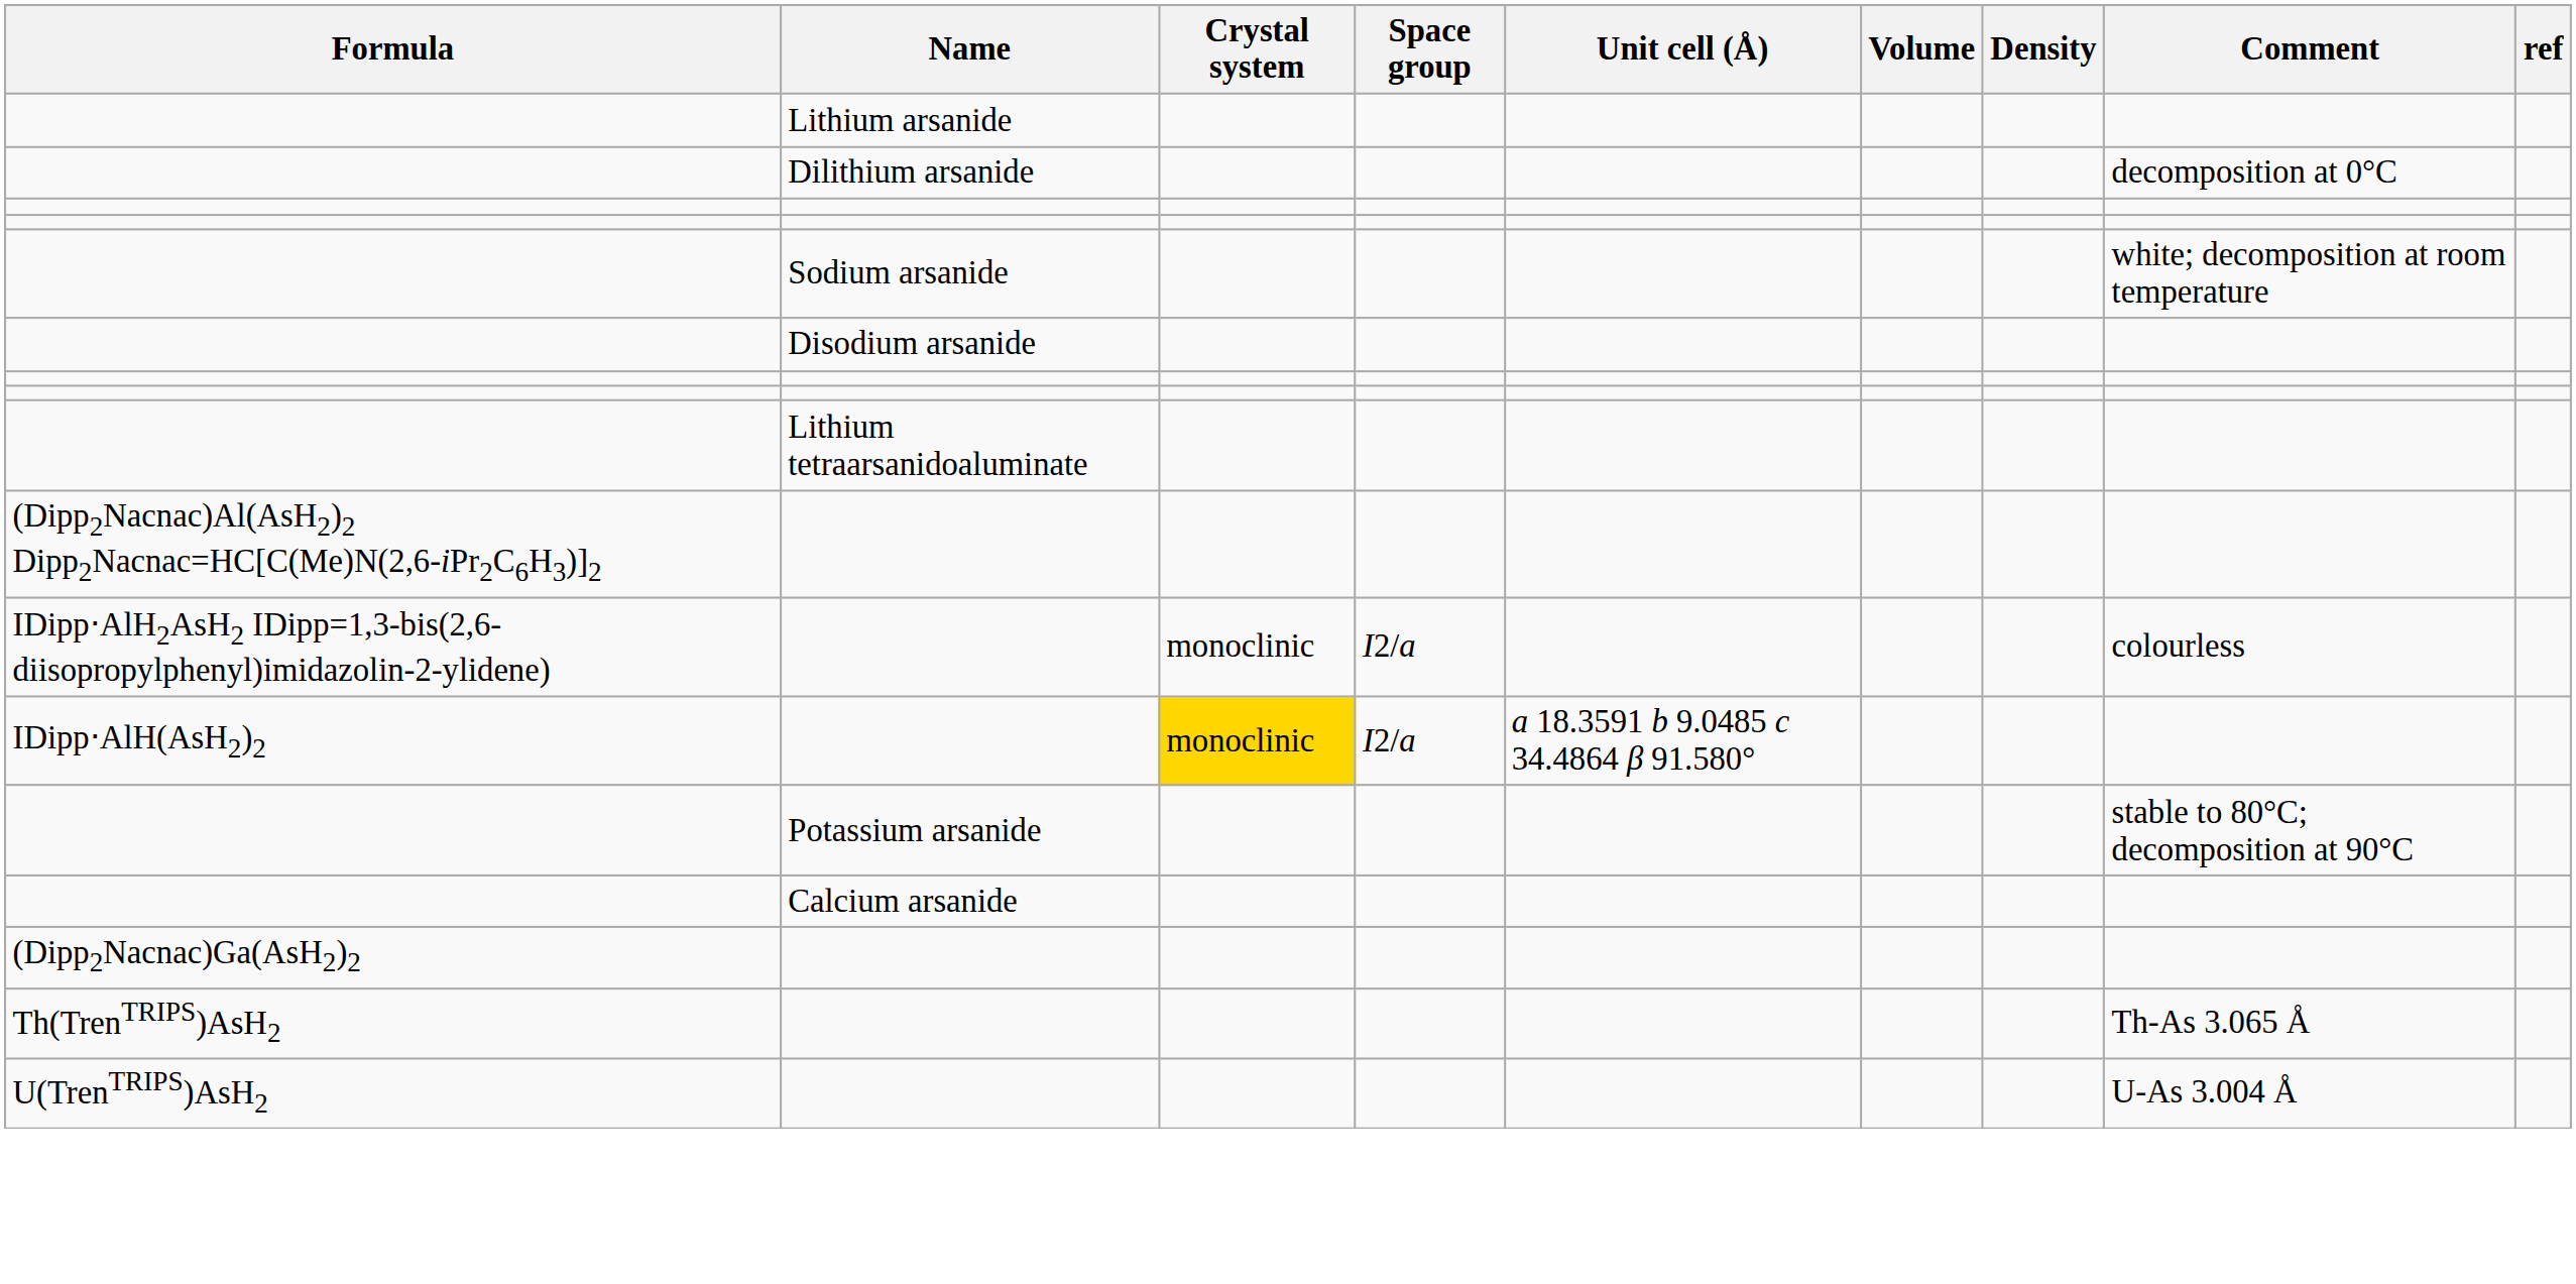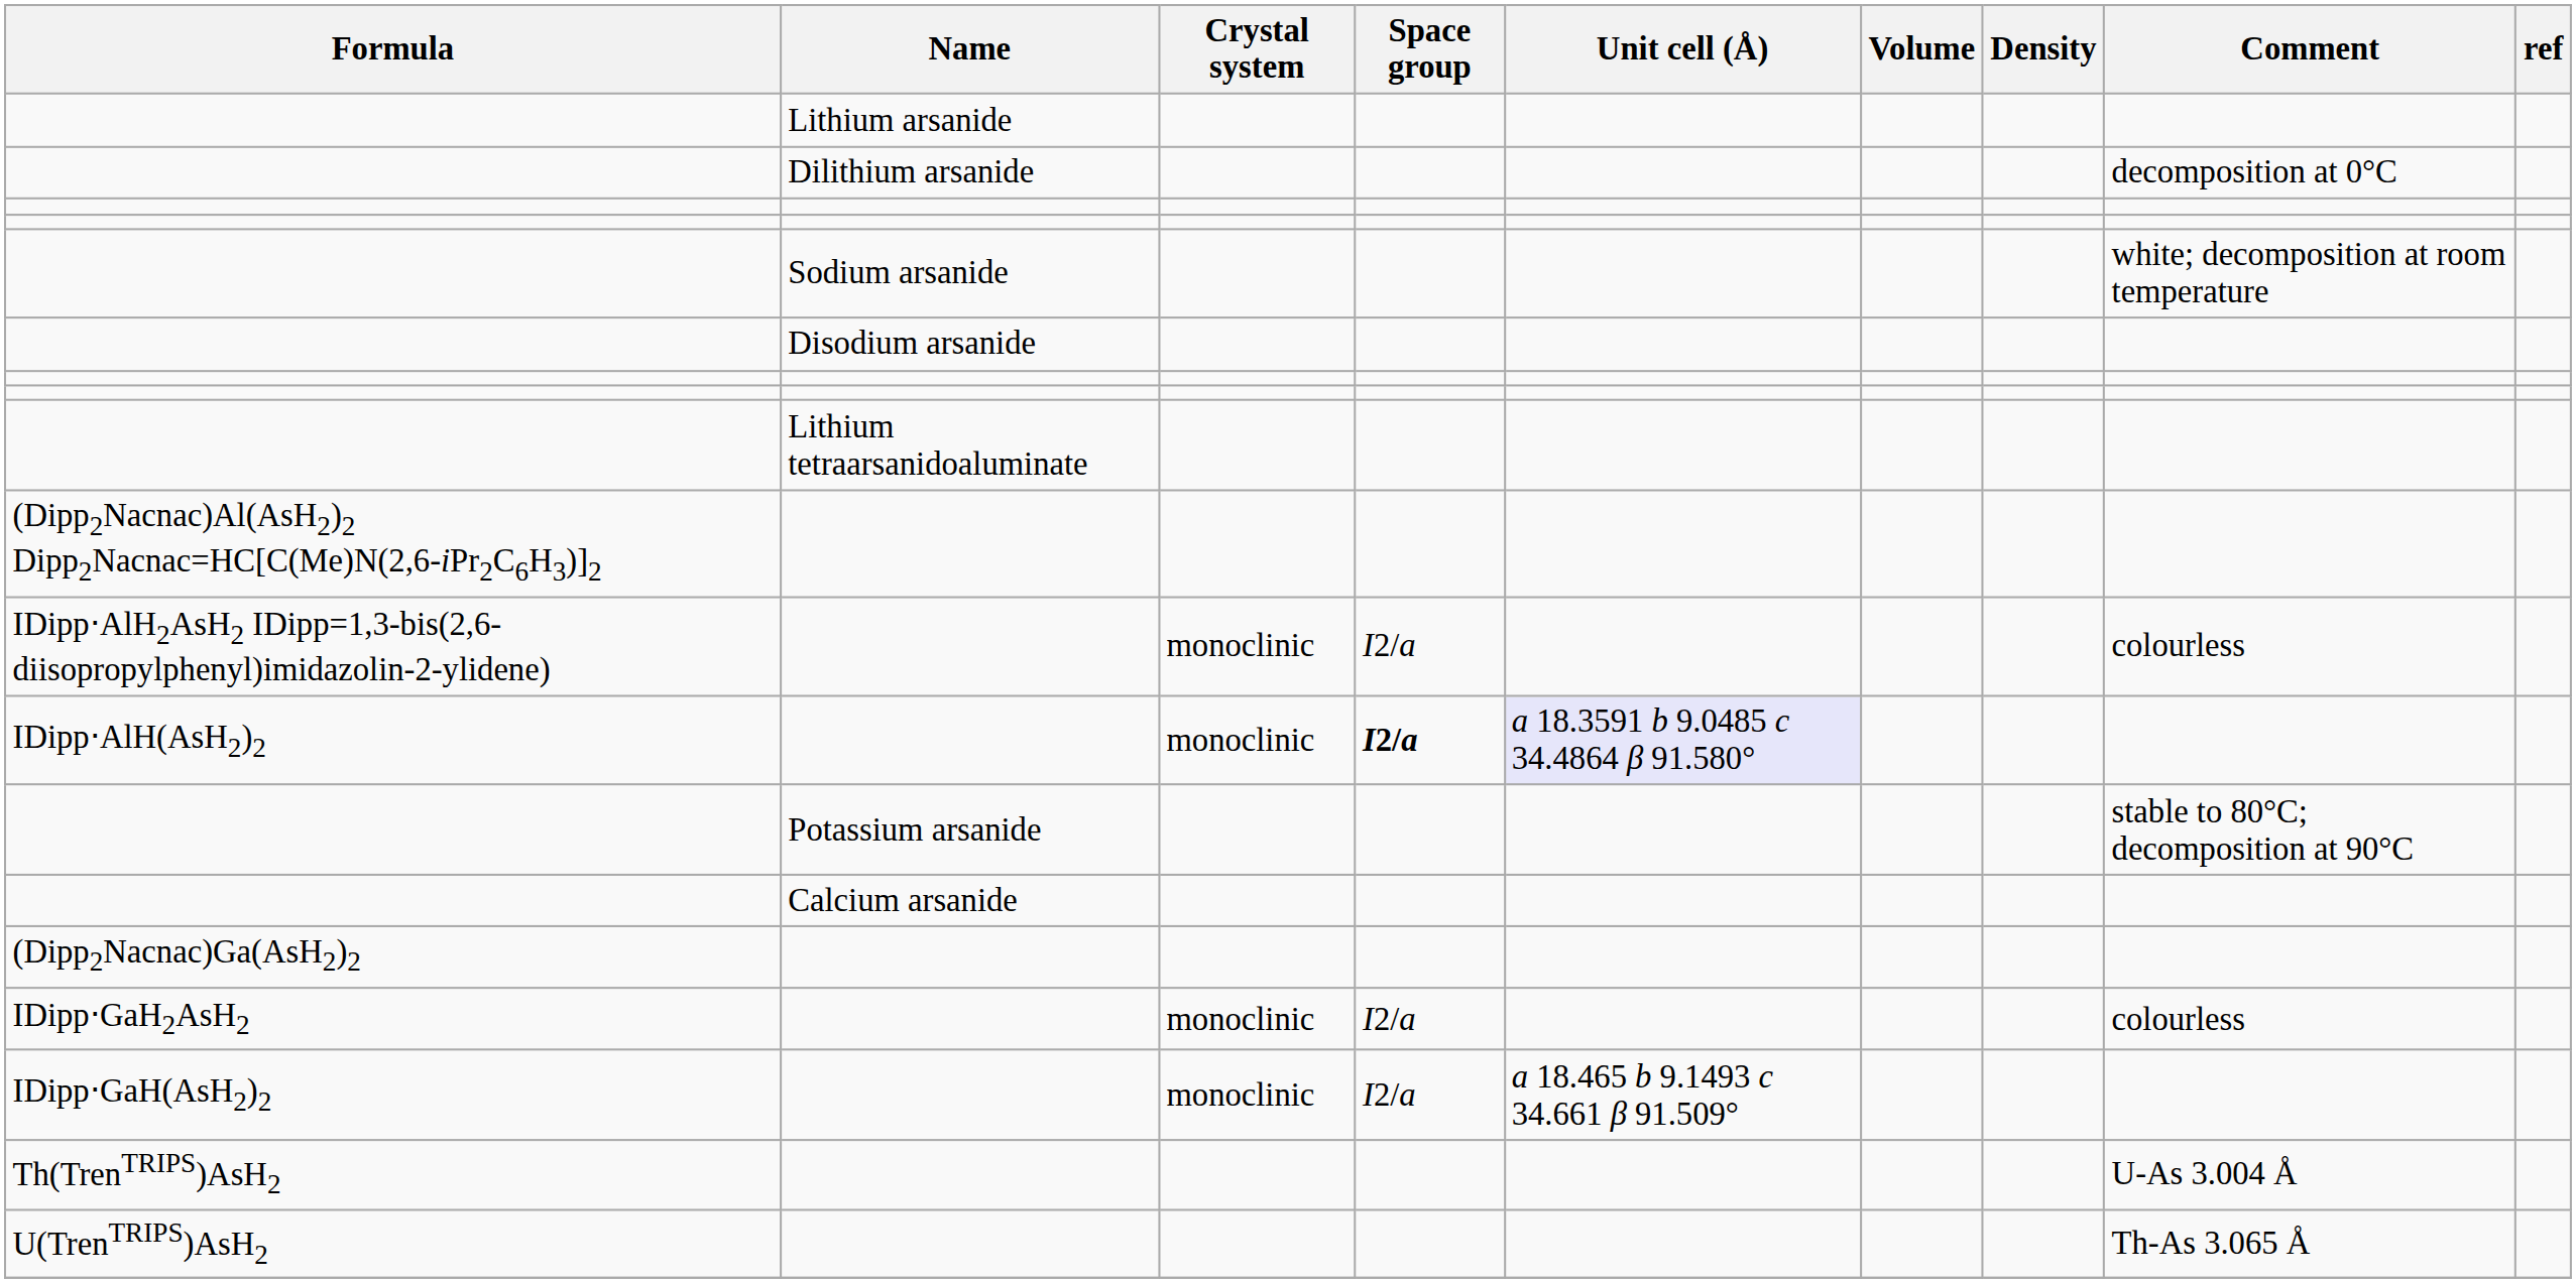IDipp⋅AlH(AsH2)2 | Crystal system: gold background -> no background
IDipp⋅AlH(AsH2)2 | Space group: normal -> bold
IDipp⋅AlH(AsH2)2 | Unit cell (Å): no background -> lavender background
+ row: IDipp⋅GaH2AsH2 | monoclinic | I2/a | colourless
+ row: IDipp⋅GaH(AsH2)2 | monoclinic | I2/a | a 18.465 b 9.1493 c 34.661 β 91.509°
Th(TrenTRIPS)AsH2 | Comment: Th-As 3.065 Å -> U-As 3.004 Å
U(TrenTRIPS)AsH2 | Comment: U-As 3.004 Å -> Th-As 3.065 Å
